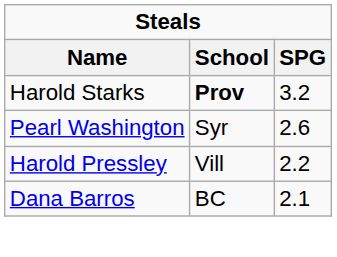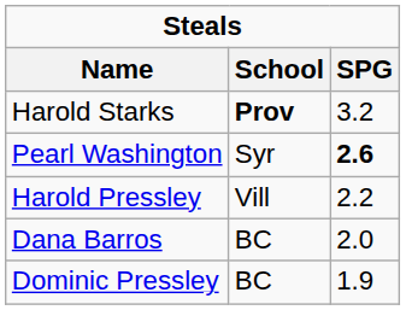Pearl Washington | SPG: normal -> bold
Dana Barros | SPG: 2.1 -> 2.0
+ row: Dominic Pressley | BC | 1.9
